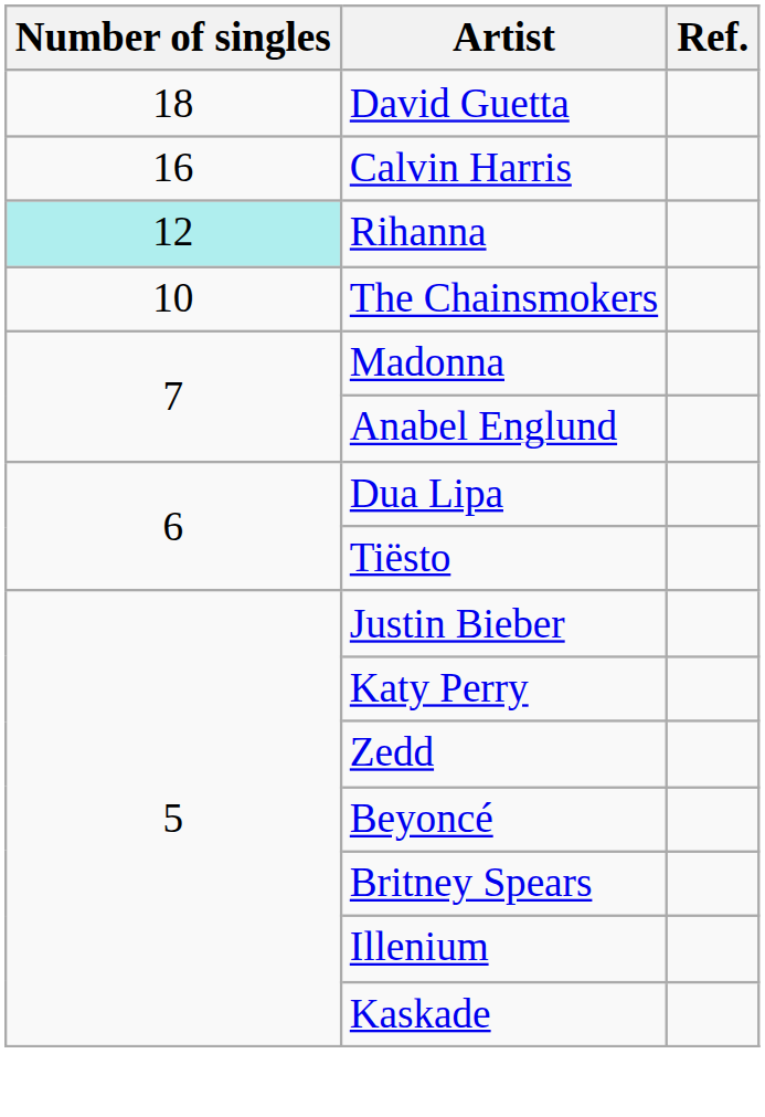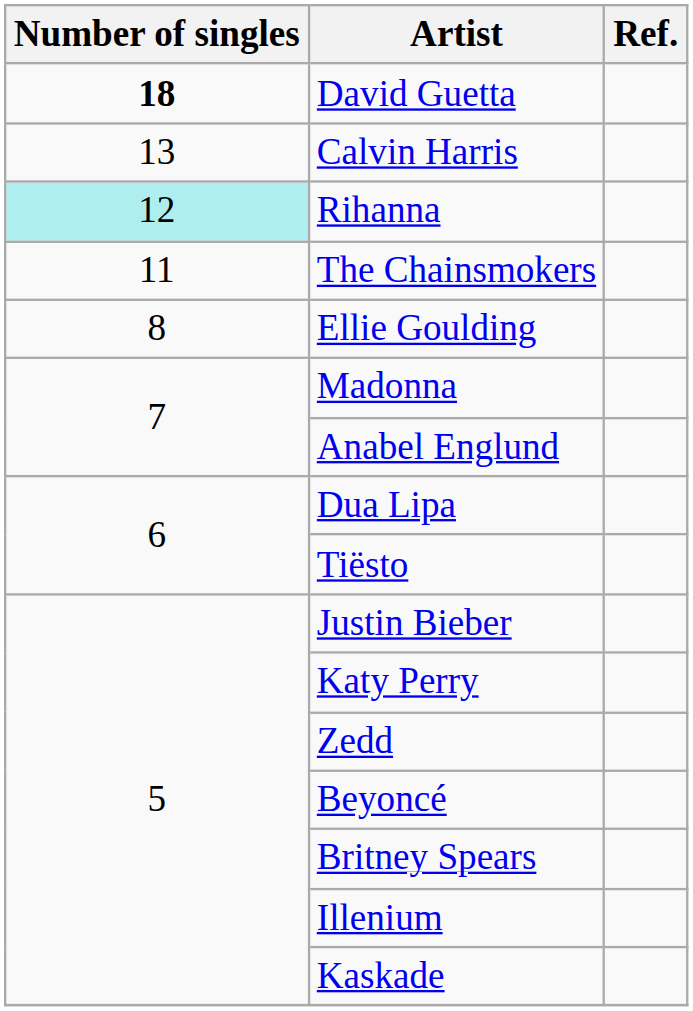David Guetta | Number of singles: normal -> bold
Calvin Harris | Number of singles: 16 -> 13
The Chainsmokers | Number of singles: 10 -> 11
+ row: 8 | Ellie Goulding
